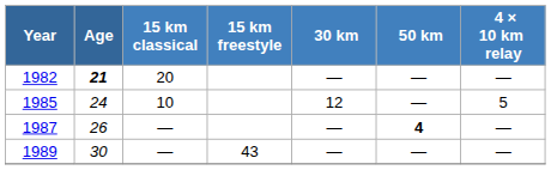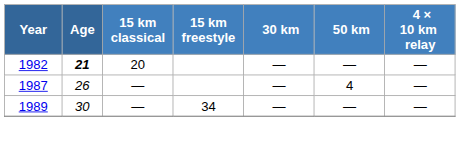- row: 1985 | 24 | 10 | 12 | — | 5
1987 | 50 km: bold -> normal
1989 | 15 km freestyle: 43 -> 34
